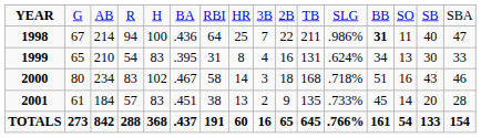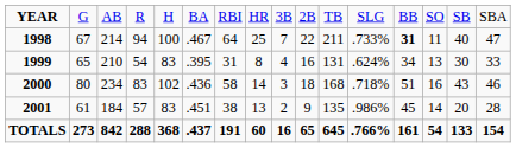1998 | column 6: .436 -> .467
1998 | column 12: .986% -> .733%
2000 | column 6: .467 -> .436
2001 | column 12: .733% -> .986%
